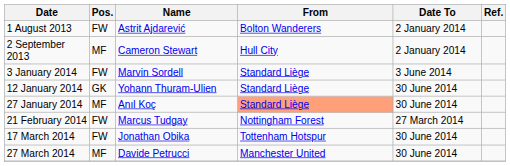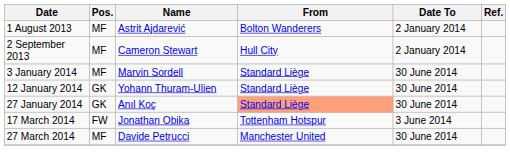1 August 2013 | Pos.: FW -> MF
3 January 2014 | Pos.: FW -> MF
3 January 2014 | Date To: 3 June 2014 -> 30 June 2014
27 January 2014 | Pos.: MF -> GK
- row: 21 February 2014 | FW | Marcus Tudgay | Nottingham Forest | 27 March 2014
17 March 2014 | Date To: 30 June 2014 -> 3 June 2014
